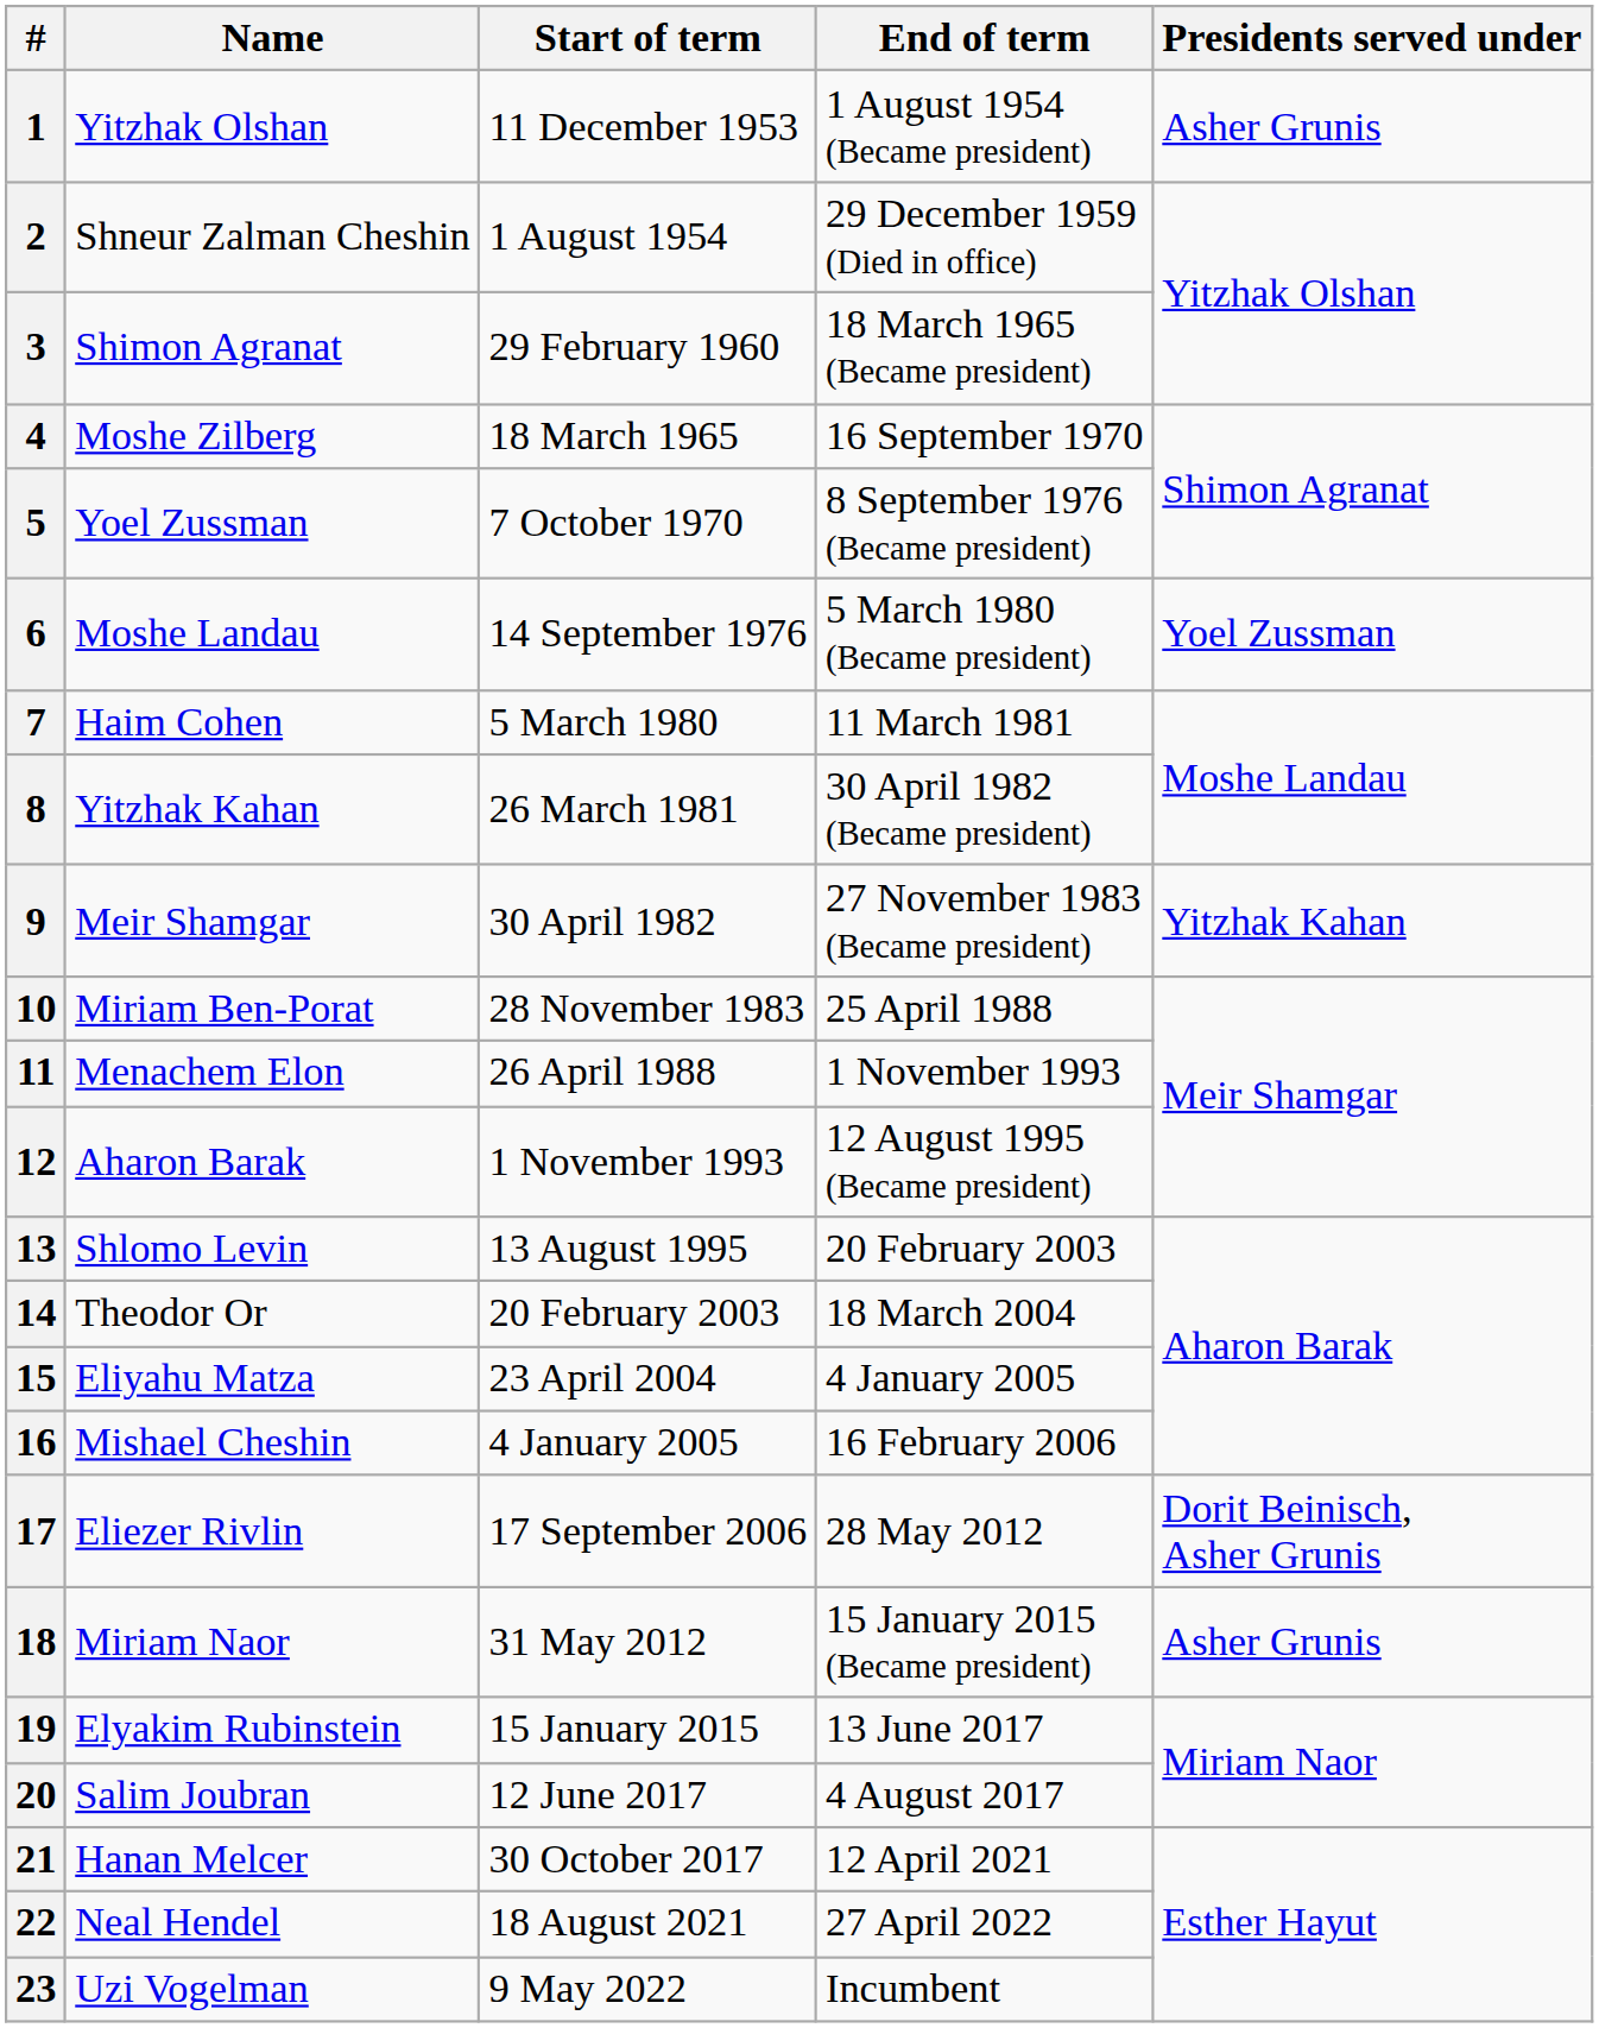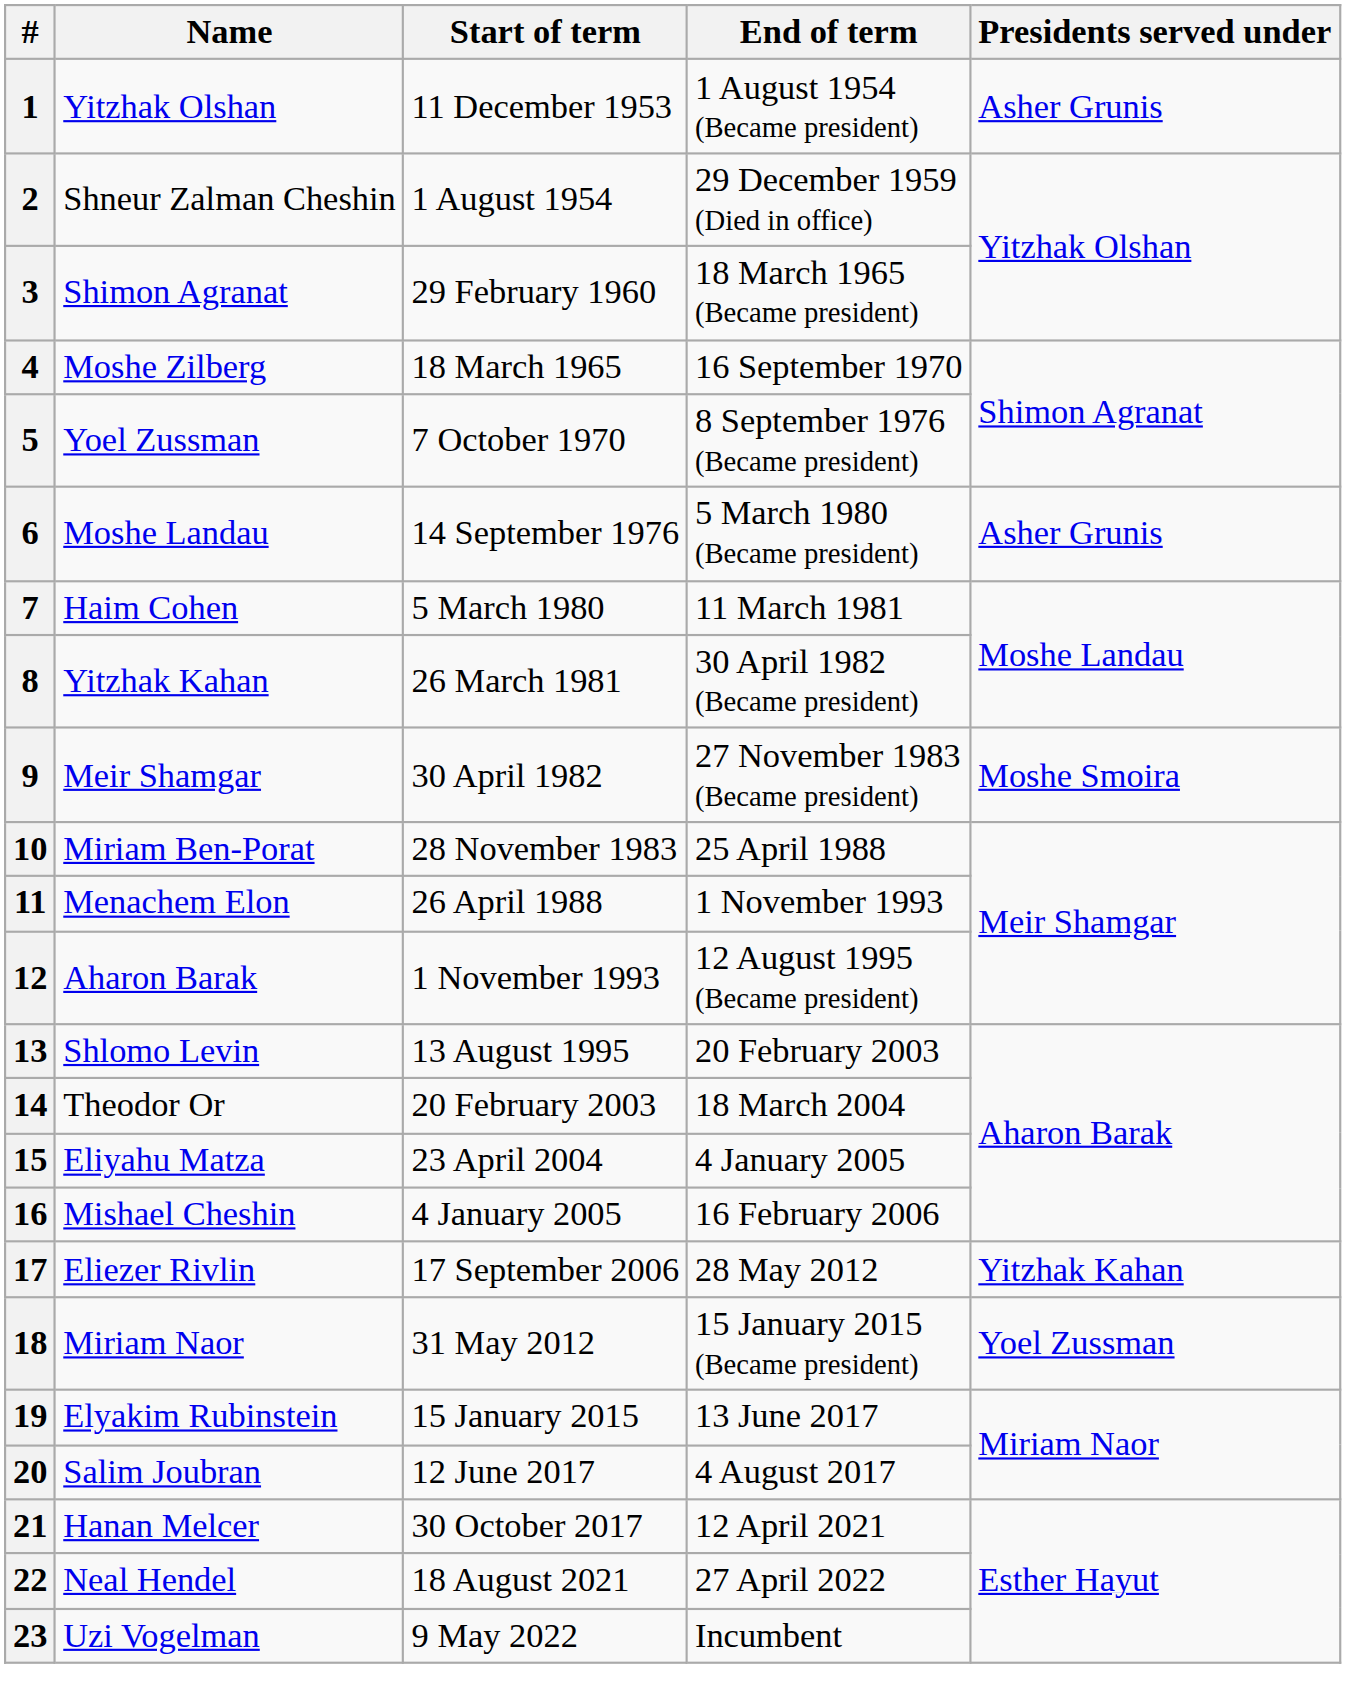6 | Presidents served under: Yoel Zussman -> Asher Grunis
9 | Presidents served under: Yitzhak Kahan -> Moshe Smoira
17 | Presidents served under: Dorit Beinisch, Asher Grunis -> Yitzhak Kahan
18 | Presidents served under: Asher Grunis -> Yoel Zussman
